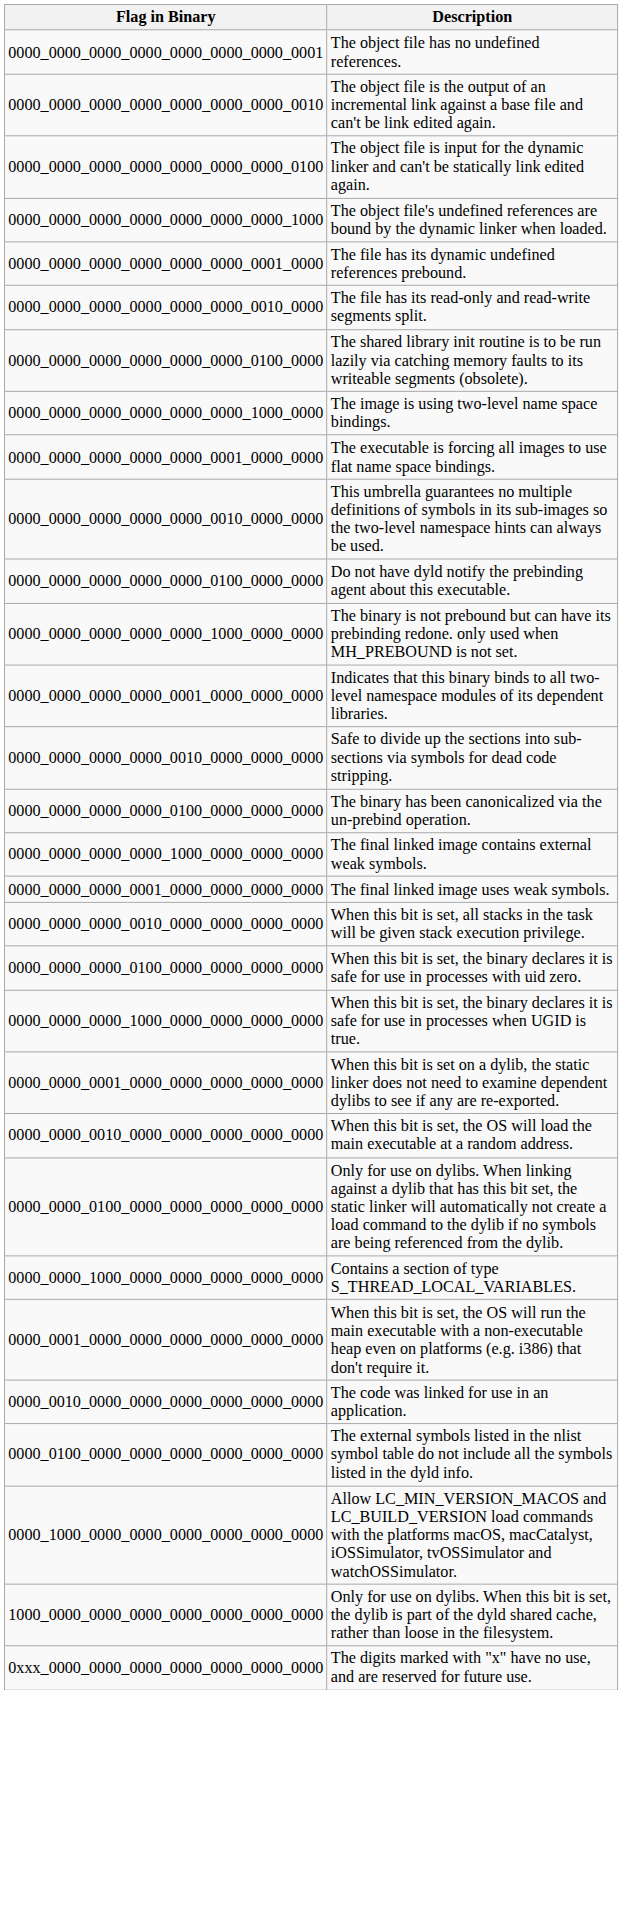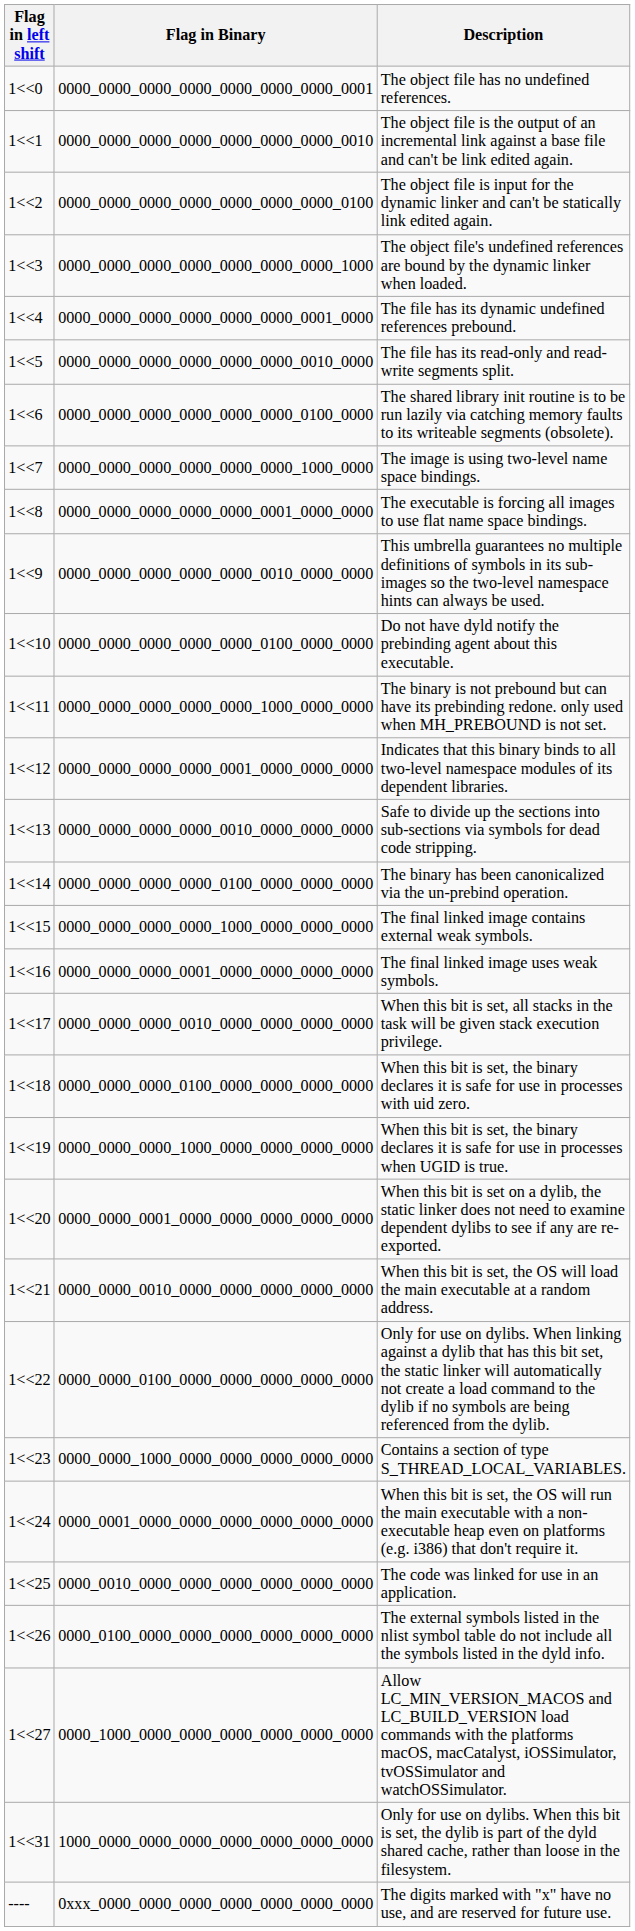+ column: Flag in left shift | 1<<0 | 1<<1 | 1<<2 | 1<<3 | 1<<4 | 1<<5 | 1<<6 | 1<<7 | 1<<8 | 1<<9 | 1<<10 | 1<<11 | 1<<12 | 1<<13 | 1<<14 | 1<<15 | 1<<16 | 1<<17 | 1<<18 | 1<<19 | 1<<20 | 1<<21 | 1<<22 | 1<<23 | 1<<24 | 1<<25 | 1<<26 | 1<<27 | 1<<31 | ----
